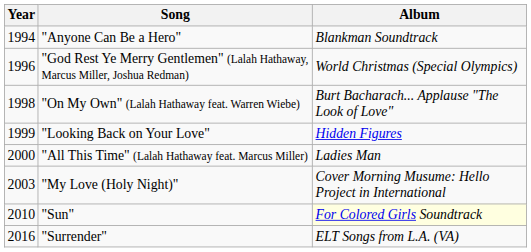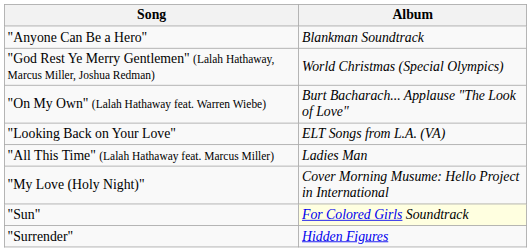- column: Year | 1994 | 1996 | 1998 | 1999 | 2000 | 2003 | 2010 | 2016
"Looking Back on Your Love" | Album: Hidden Figures -> ELT Songs from L.A. (VA)
"Surrender" | Album: ELT Songs from L.A. (VA) -> Hidden Figures
